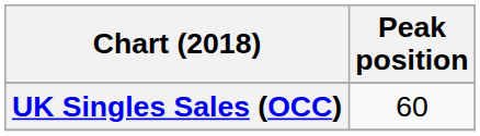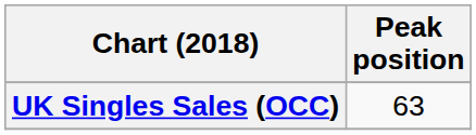UK Singles Sales (OCC) | Peak position: 60 -> 63
